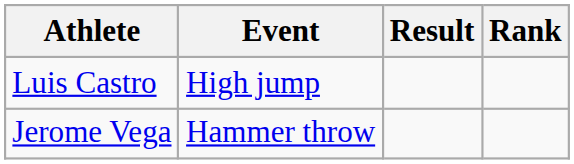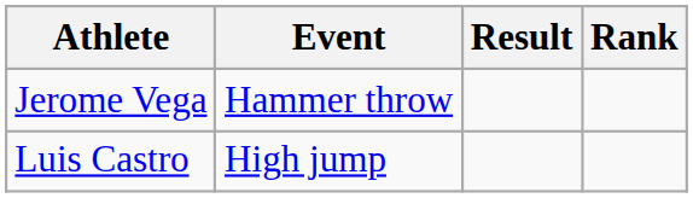rows swapped: Luis Castro <-> Jerome Vega
